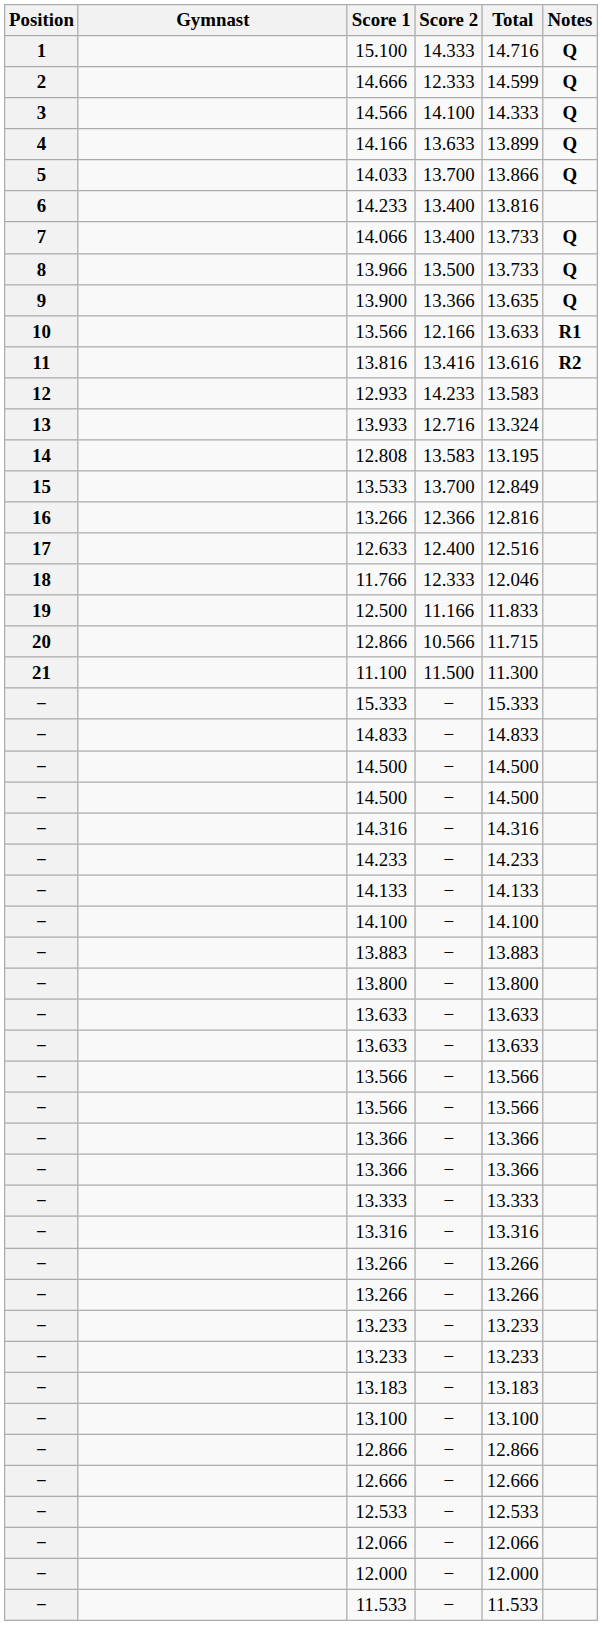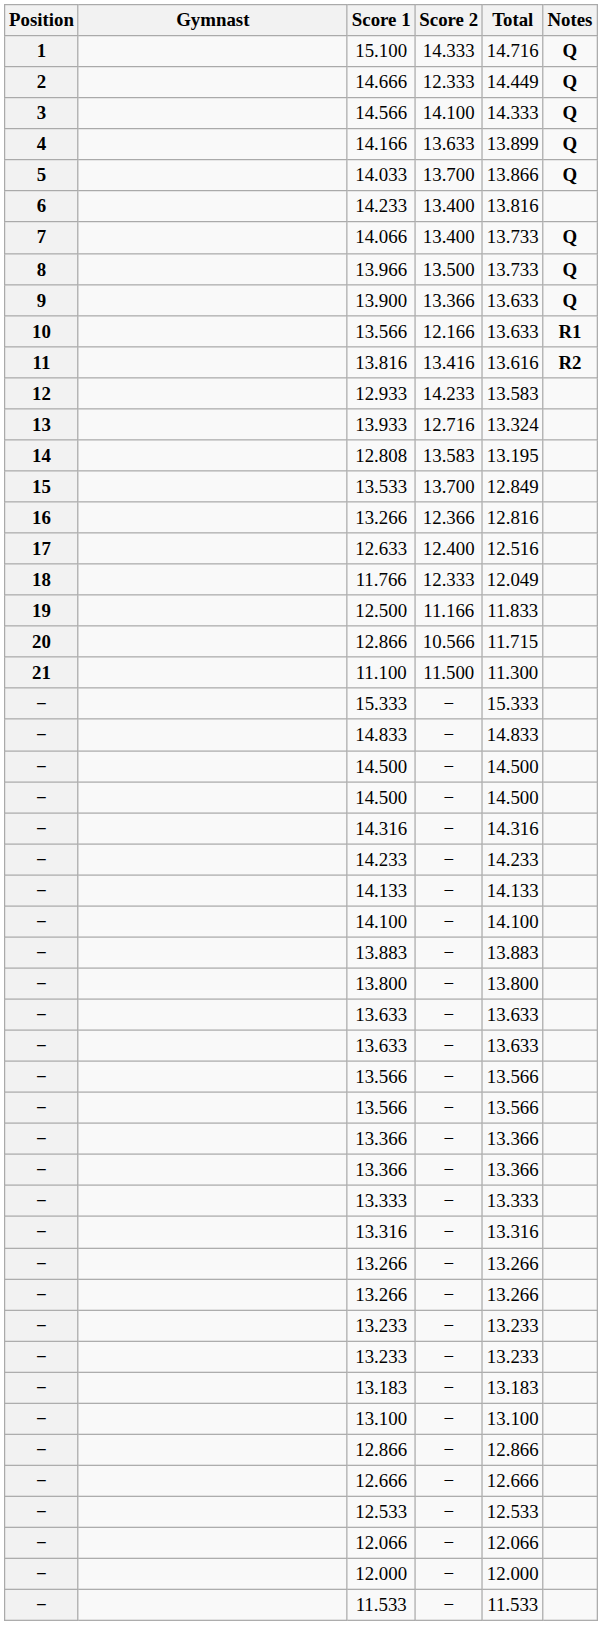14.666 | Total: 14.599 -> 14.449
13.900 | Total: 13.635 -> 13.633
11.766 | Total: 12.046 -> 12.049
